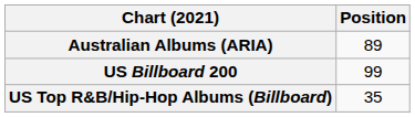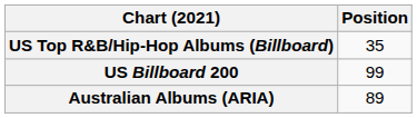rows swapped: Australian Albums (ARIA) <-> US Top R&B/Hip-Hop Albums (Billboard)
